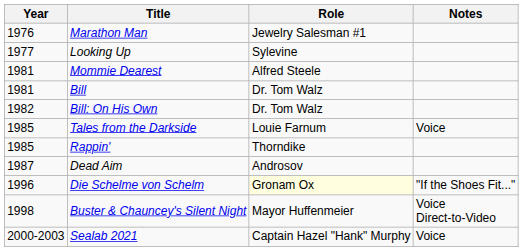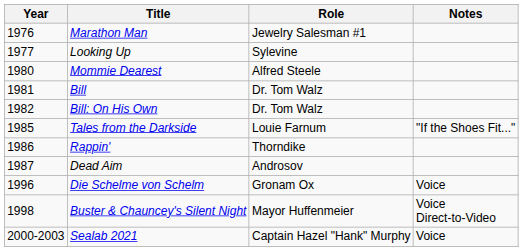Mommie Dearest | Year: 1981 -> 1980
Tales from the Darkside | Notes: Voice -> "If the Shoes Fit..."
Rappin' | Year: 1985 -> 1986
Die Schelme von Schelm | Role: lightyellow background -> no background
Die Schelme von Schelm | Notes: "If the Shoes Fit..." -> Voice
